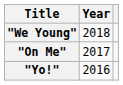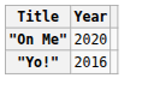- row: "We Young" | 2018
"On Me" | Year: 2017 -> 2020
